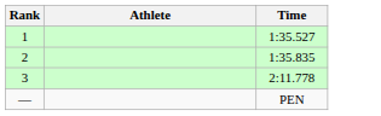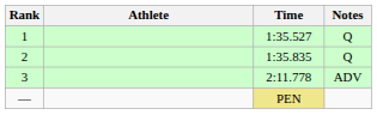+ column: Notes | Q | Q | ADV
— | Time: no background -> khaki background
